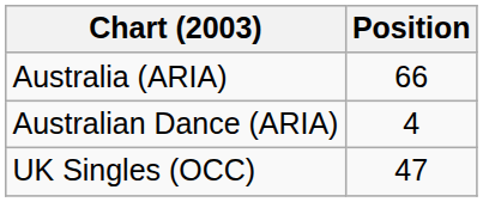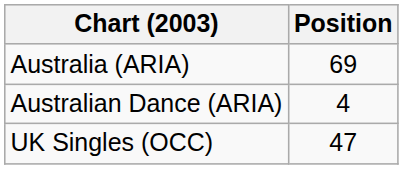Australia (ARIA) | Position: 66 -> 69
